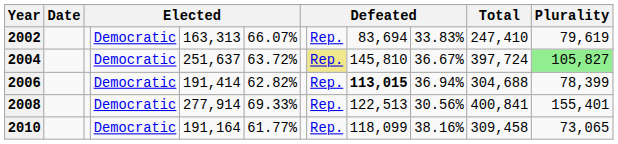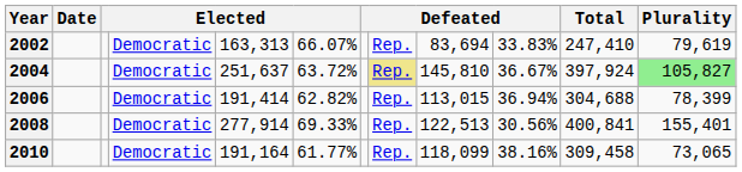2004 | Total: 397,724 -> 397,924
2006 | column 9: bold -> normal
